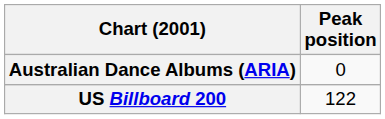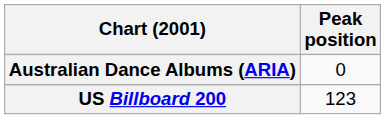US Billboard 200 | Peak position: 122 -> 123
